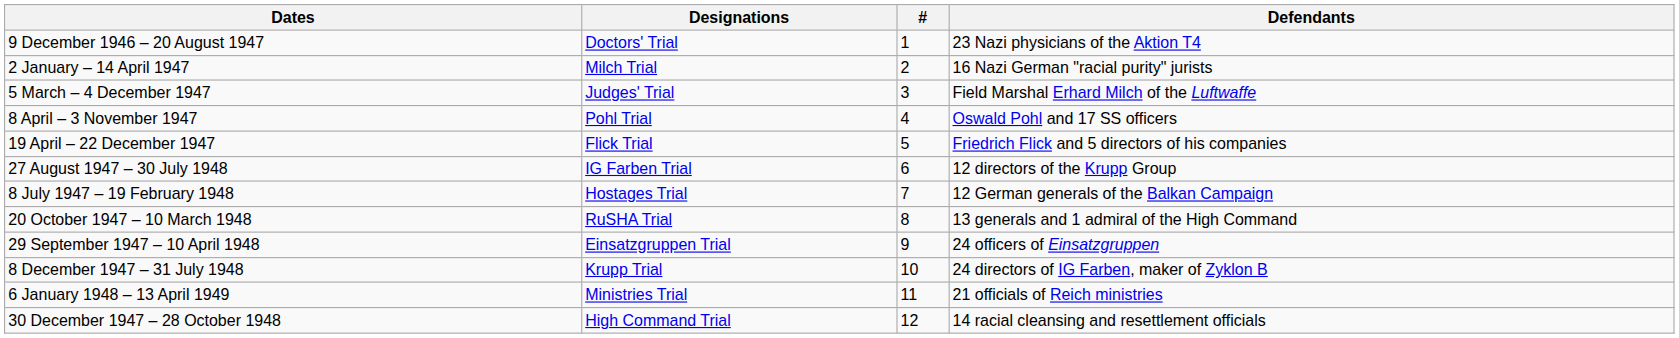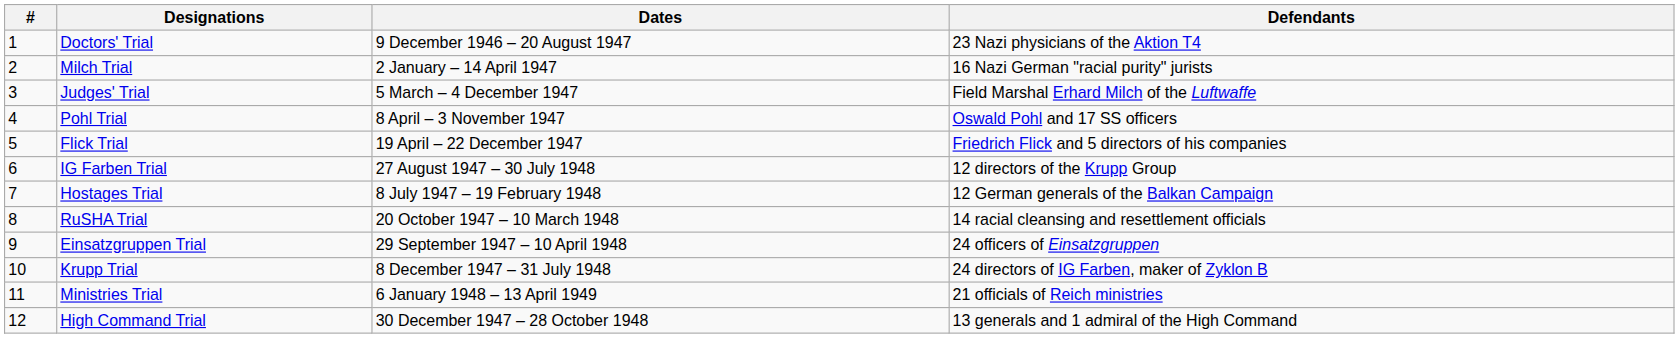columns swapped: # <-> Dates
RuSHA Trial | Defendants: 13 generals and 1 admiral of the High Command -> 14 racial cleansing and resettlement officials
High Command Trial | Defendants: 14 racial cleansing and resettlement officials -> 13 generals and 1 admiral of the High Command
